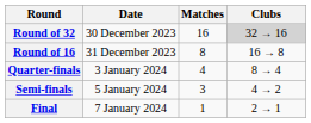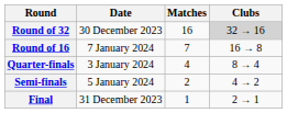Round of 16 | Date: 31 December 2023 -> 7 January 2024
Round of 16 | Matches: 8 -> 7
Semi-finals | Matches: 3 -> 2
Final | Date: 7 January 2024 -> 31 December 2023
